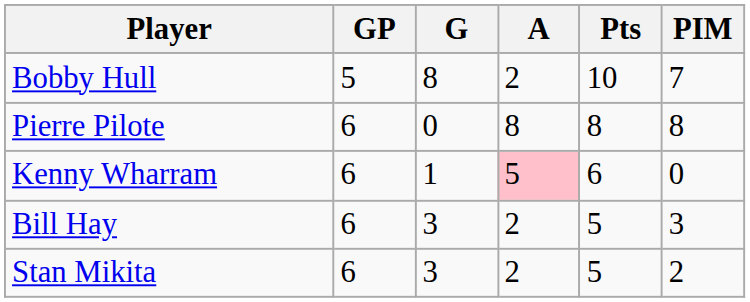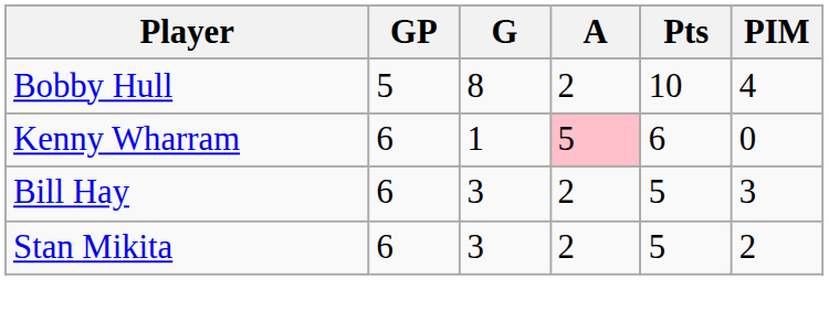Bobby Hull | PIM: 7 -> 4
- row: Pierre Pilote | 6 | 0 | 8 | 8 | 8
